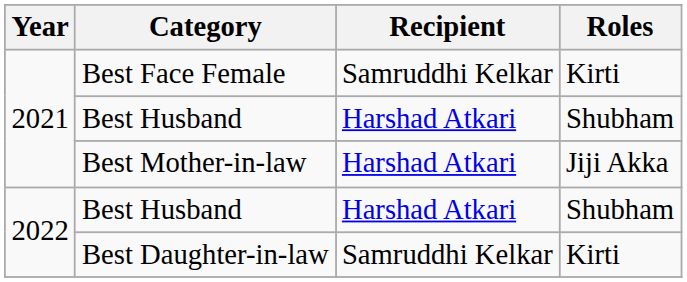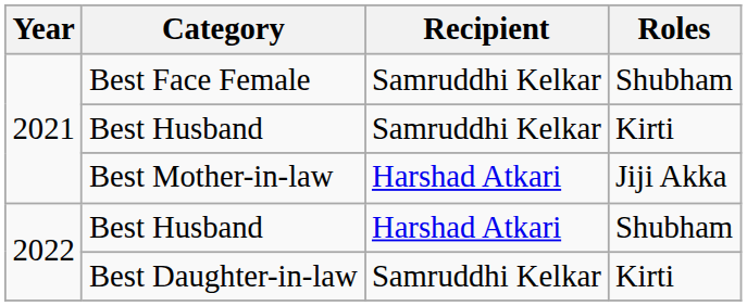Best Face Female | Roles: Kirti -> Shubham
2021 / Best Husband | Recipient: Harshad Atkari -> Samruddhi Kelkar
2021 / Best Husband | Roles: Shubham -> Kirti
